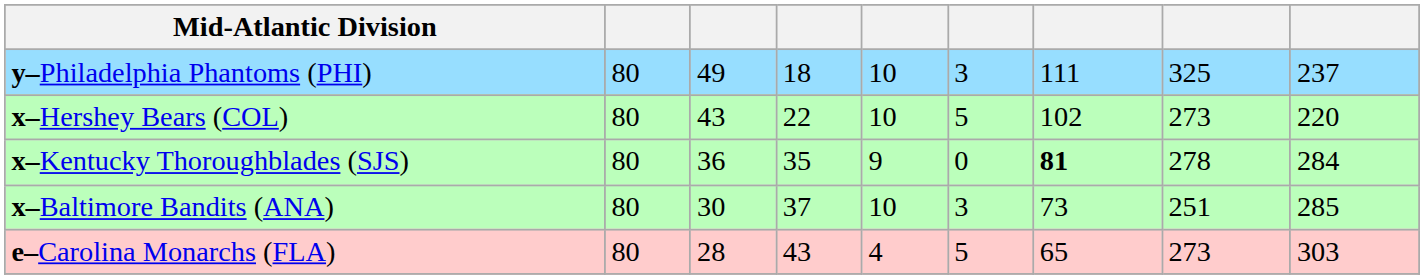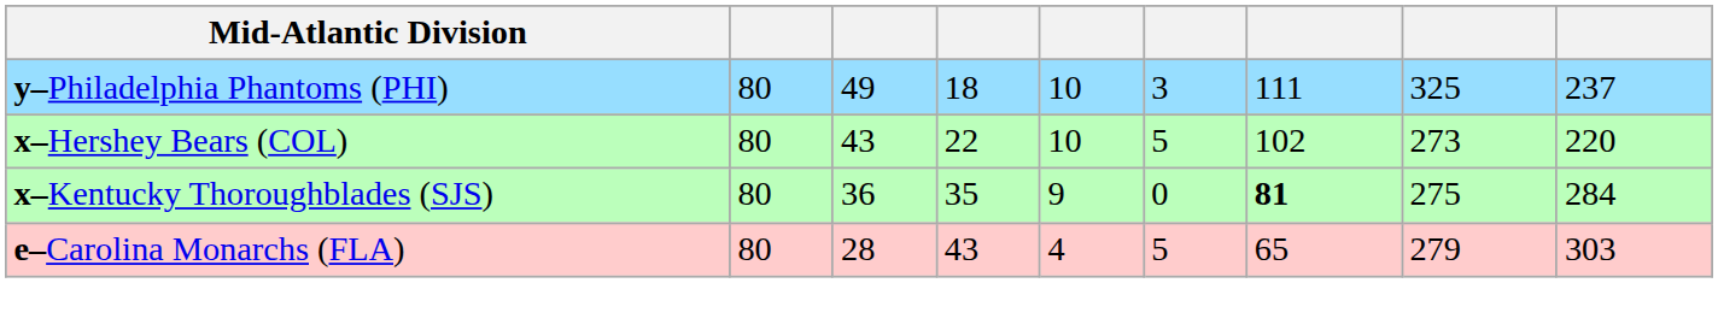x–Kentucky Thoroughblades (SJS) | column 8: 278 -> 275
- row: x–Baltimore Bandits (ANA) | 80 | 30 | 37 | 10 | 3 | 73 | 251 | 285
e–Carolina Monarchs (FLA) | column 8: 273 -> 279
